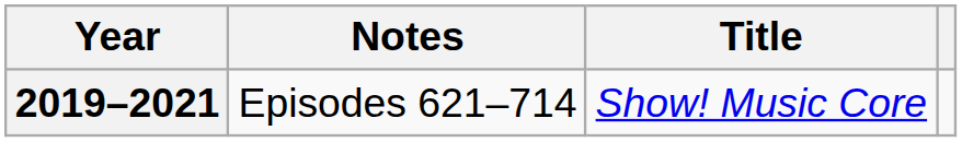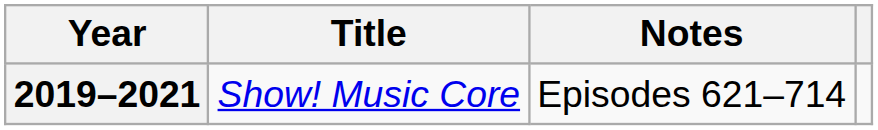columns swapped: Title <-> Notes
